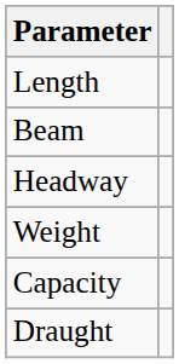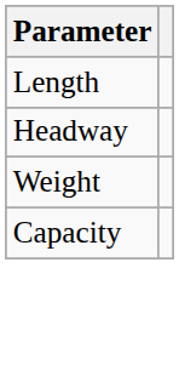- row: Beam
- row: Draught
